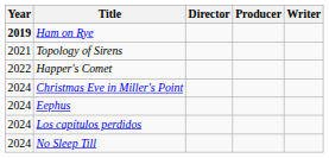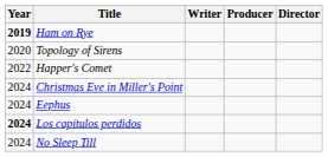columns swapped: Director <-> Writer
Topology of Sirens | Year: 2021 -> 2020
Los capítulos perdidos | Year: normal -> bold
